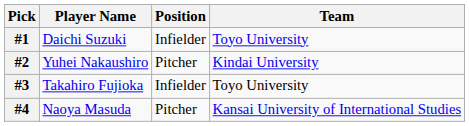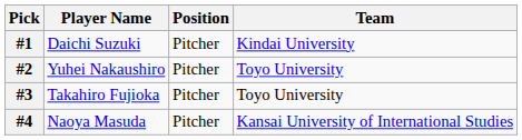#1 | Position: Infielder -> Pitcher
#1 | Team: Toyo University -> Kindai University
#2 | Team: Kindai University -> Toyo University
#3 | Position: Infielder -> Pitcher
